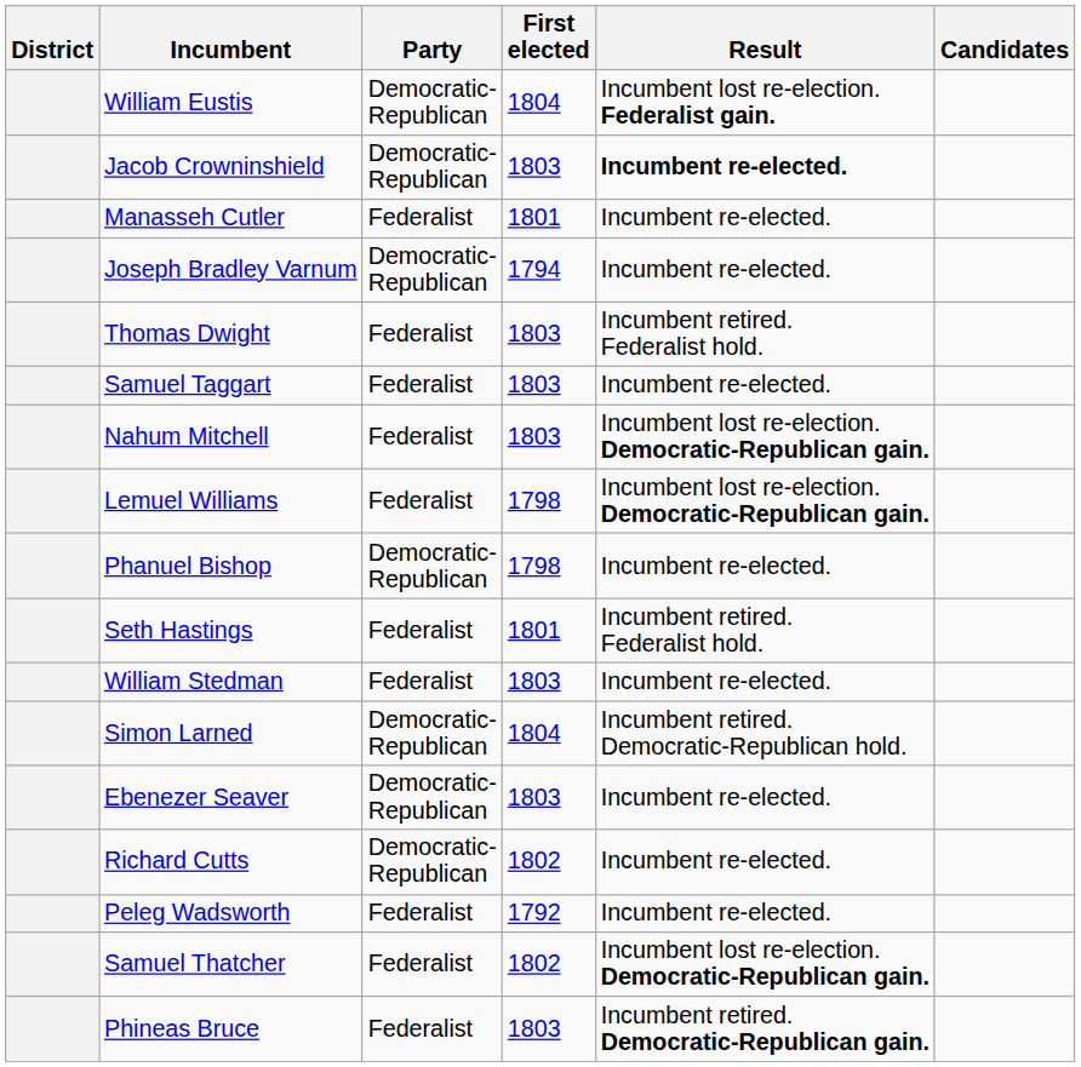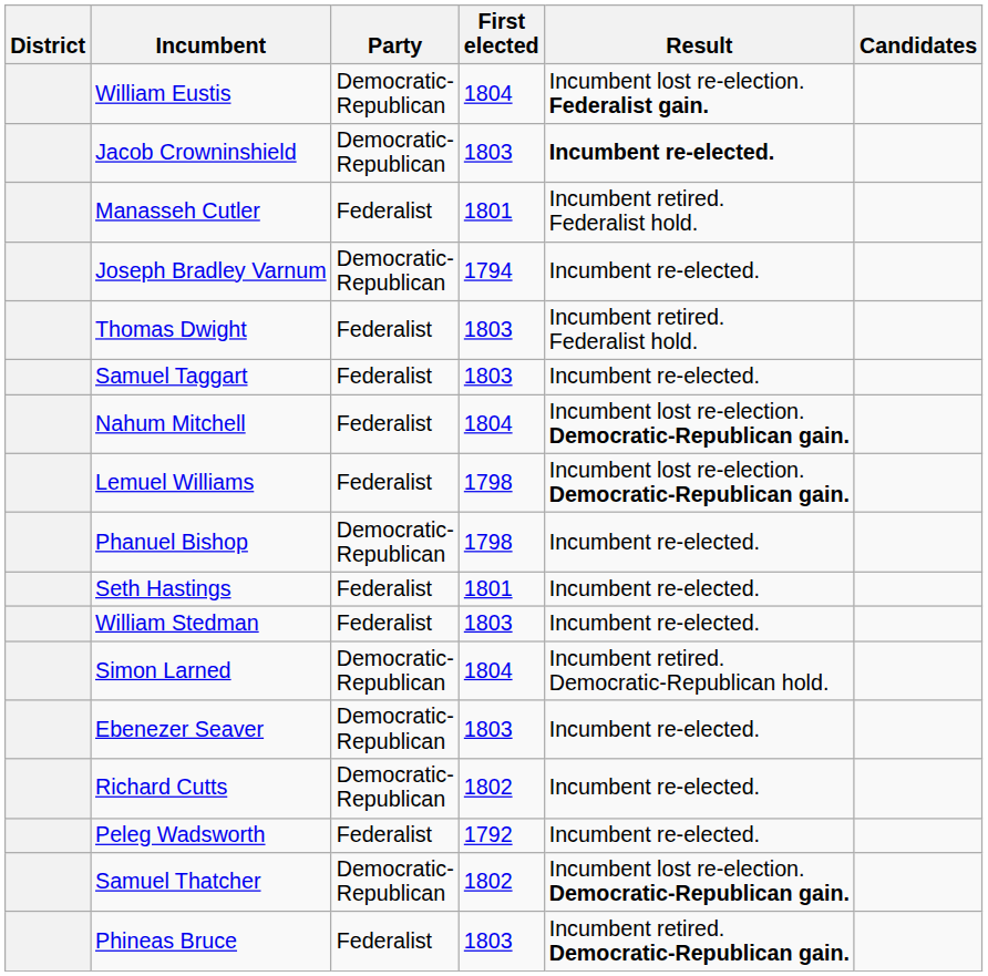Manasseh Cutler | Result: Incumbent re-elected. -> Incumbent retired. Federalist hold.
Nahum Mitchell | First elected: 1803 -> 1804
Seth Hastings | Result: Incumbent retired. Federalist hold. -> Incumbent re-elected.
Samuel Thatcher | Party: Federalist -> Democratic- Republican
